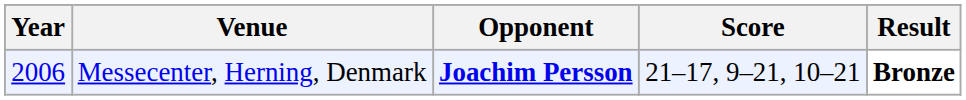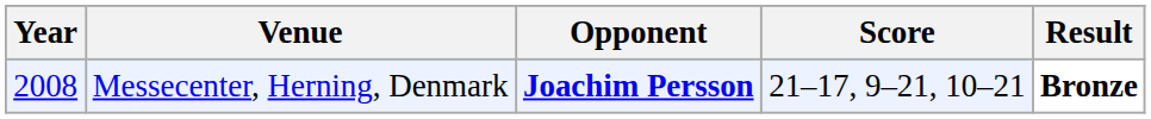Messecenter, Herning, Denmark | Year: 2006 -> 2008
